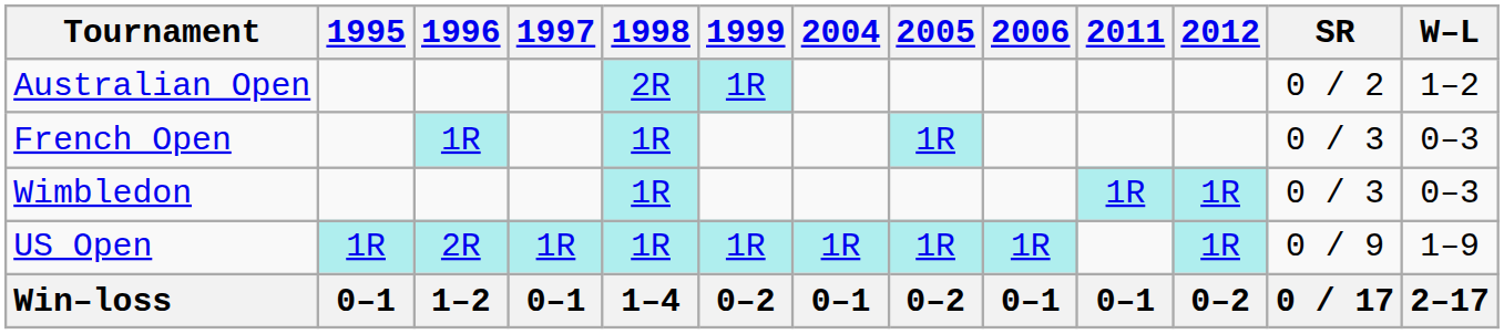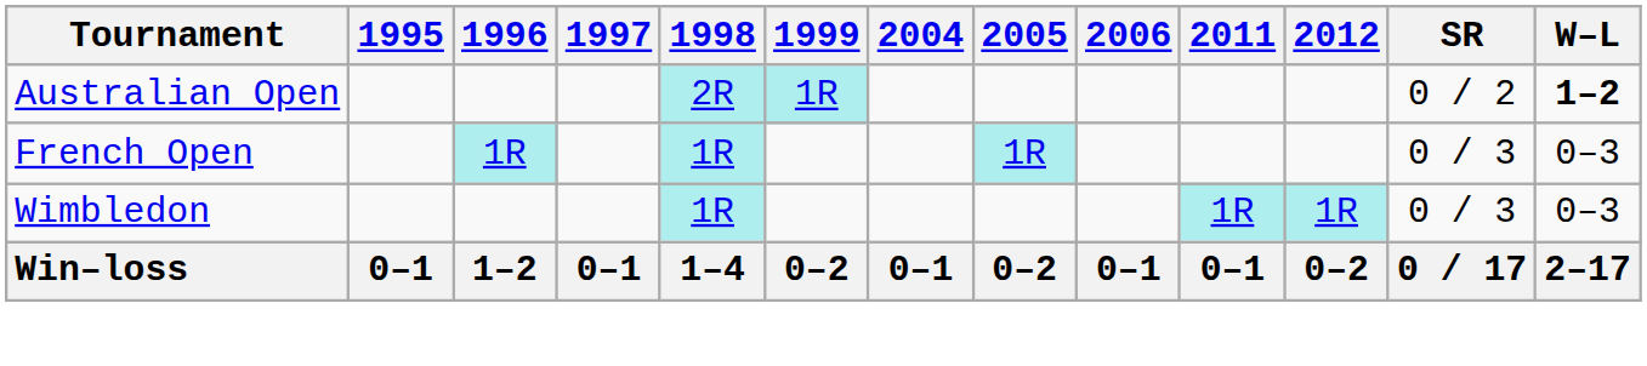Australian Open | W–L: normal -> bold
- row: US Open | 1R | 2R | 1R | 1R | 1R | 1R | 1R | 1R | 1R | 0 / 9 | 1–9
